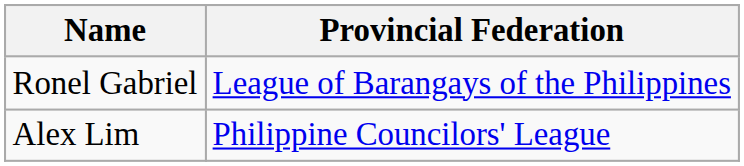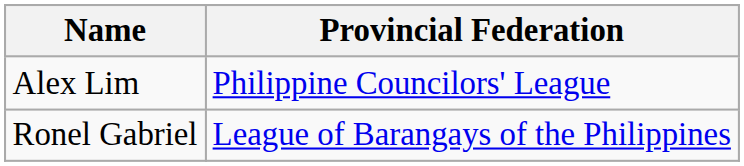rows swapped: Ronel Gabriel <-> Alex Lim
